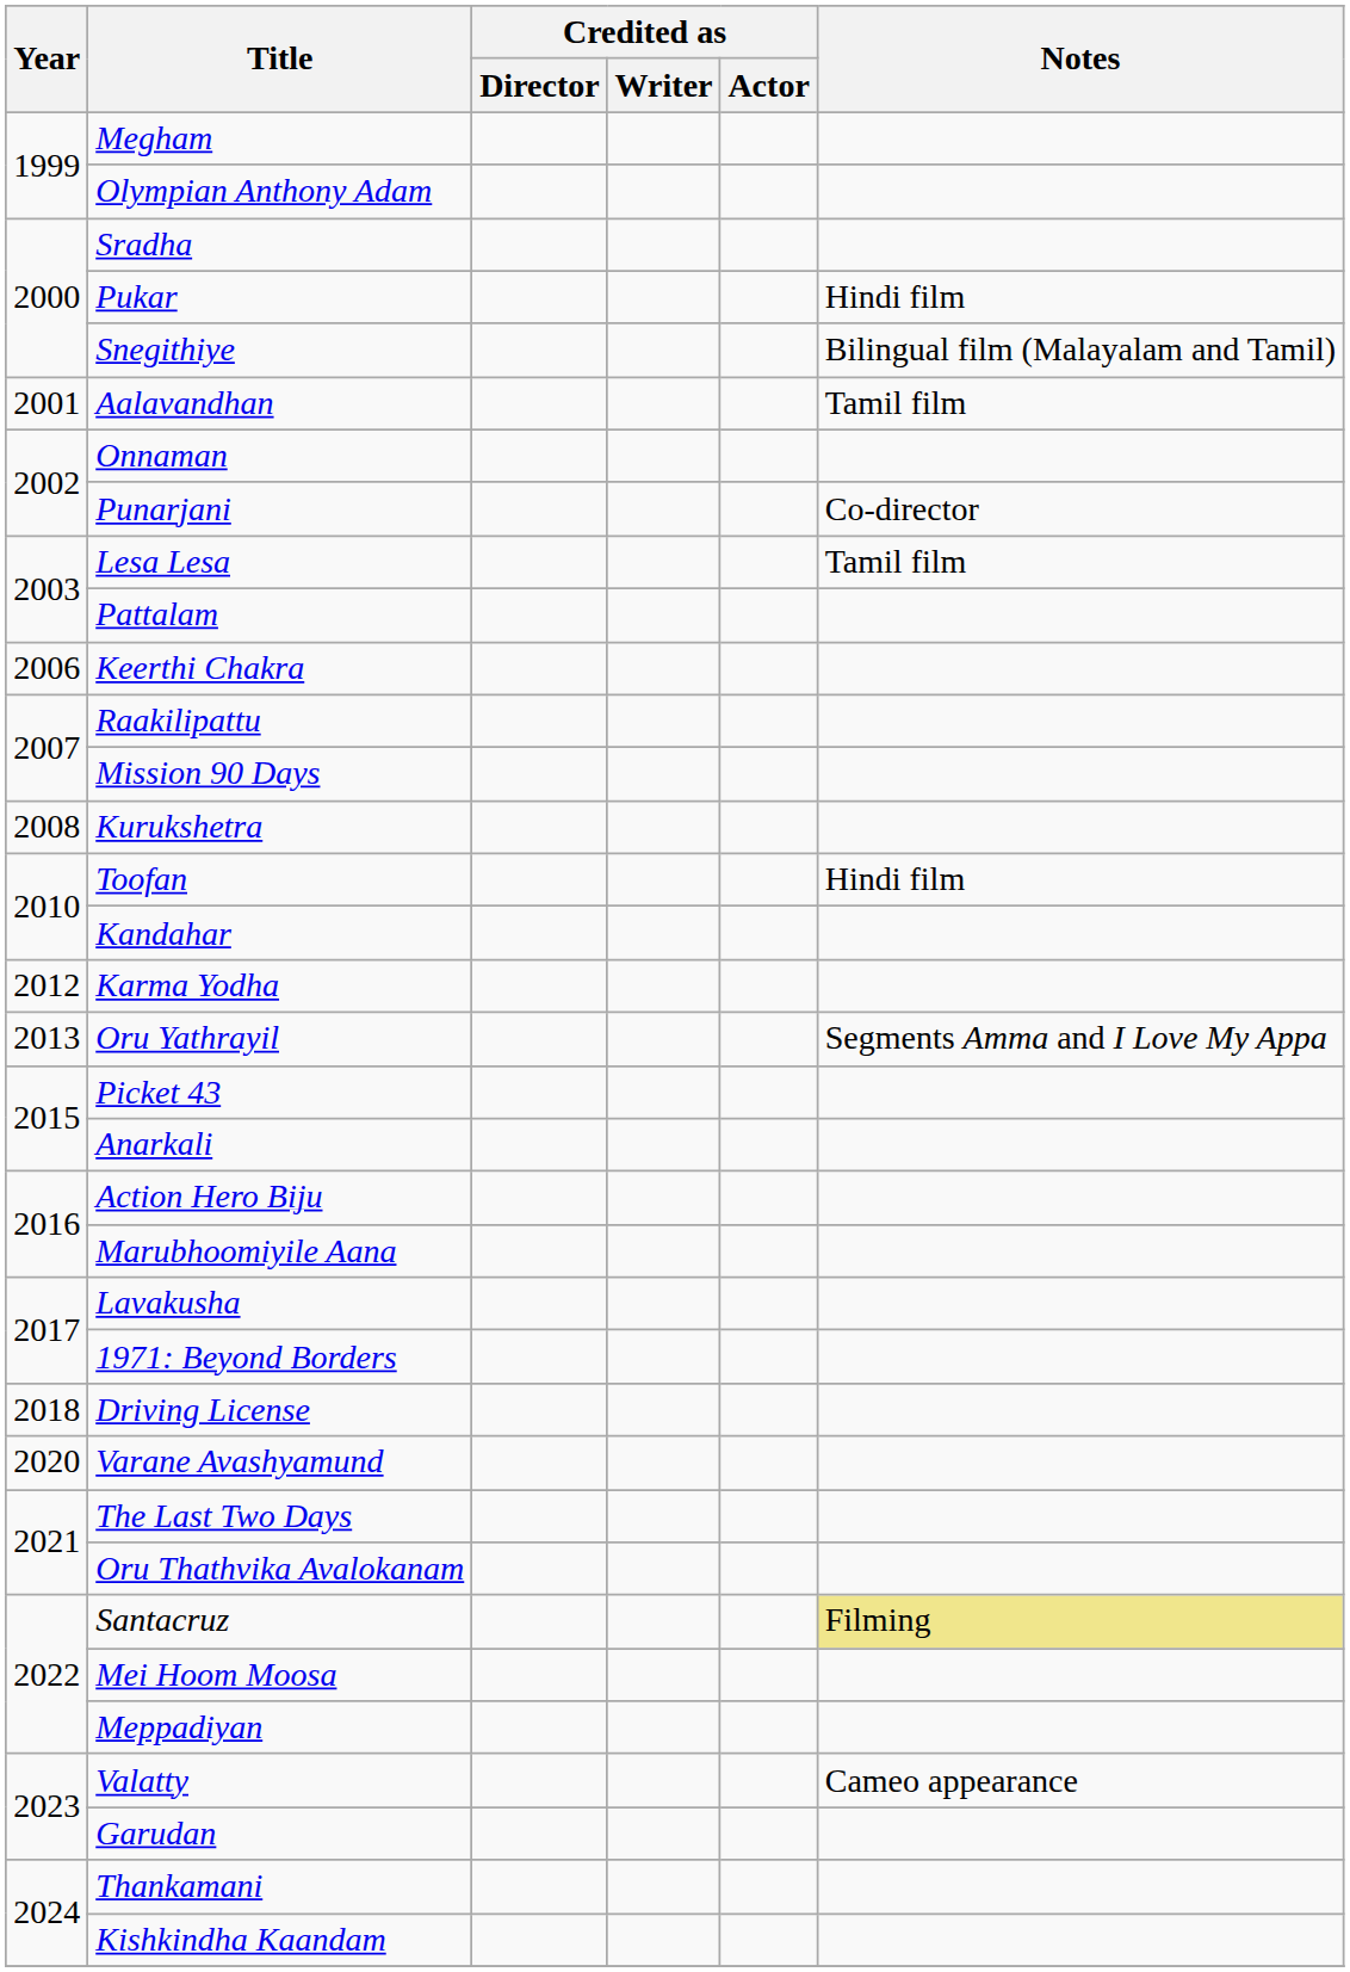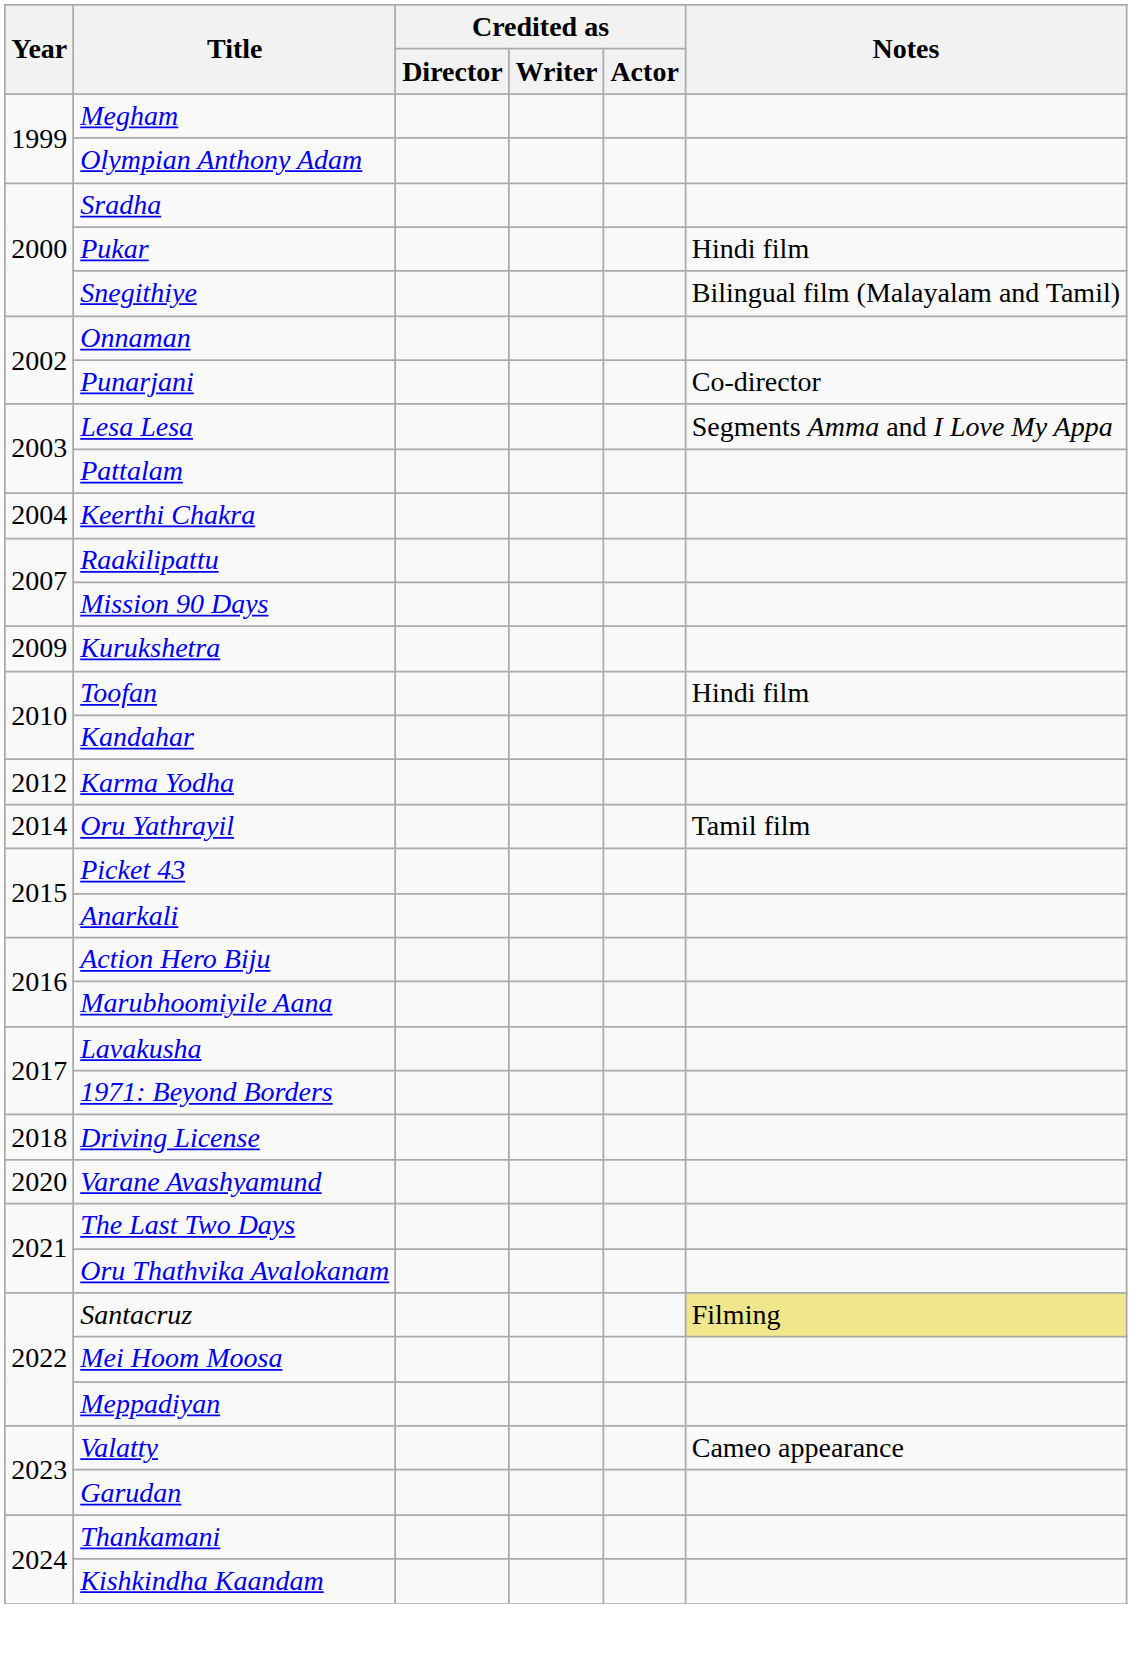- row: 2001 | Aalavandhan | Tamil film
Lesa Lesa | Notes: Tamil film -> Segments Amma and I Love My Appa
Keerthi Chakra | Year: 2006 -> 2004
Kurukshetra | Year: 2008 -> 2009
Oru Yathrayil | Year: 2013 -> 2014
Oru Yathrayil | Notes: Segments Amma and I Love My Appa -> Tamil film
